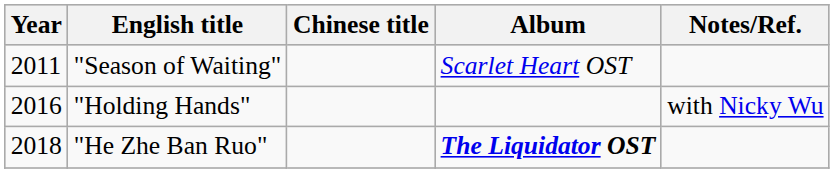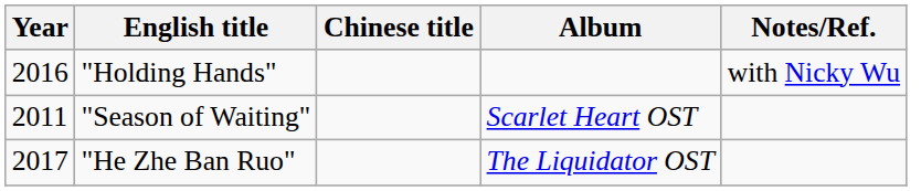rows swapped: "Season of Waiting" <-> "Holding Hands"
"He Zhe Ban Ruo" | Year: 2018 -> 2017
"He Zhe Ban Ruo" | Album: bold -> normal
